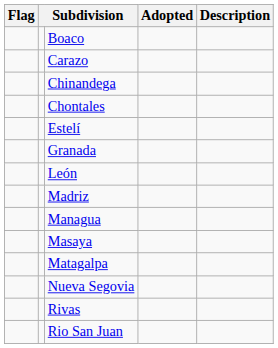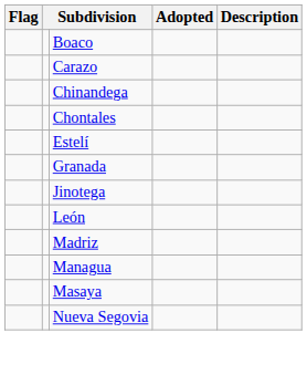+ row: Jinotega
- row: Matagalpa
- row: Rivas
- row: Rio San Juan
